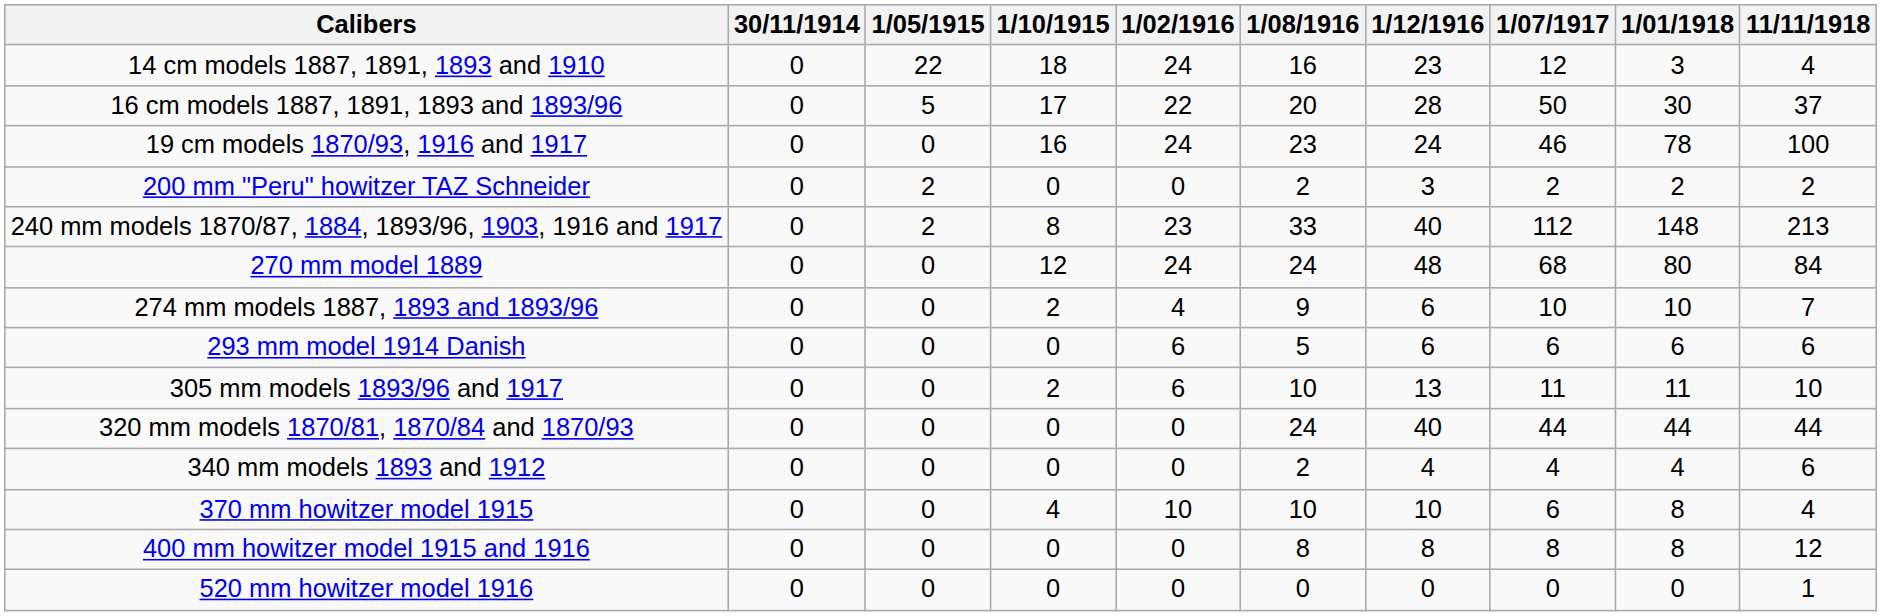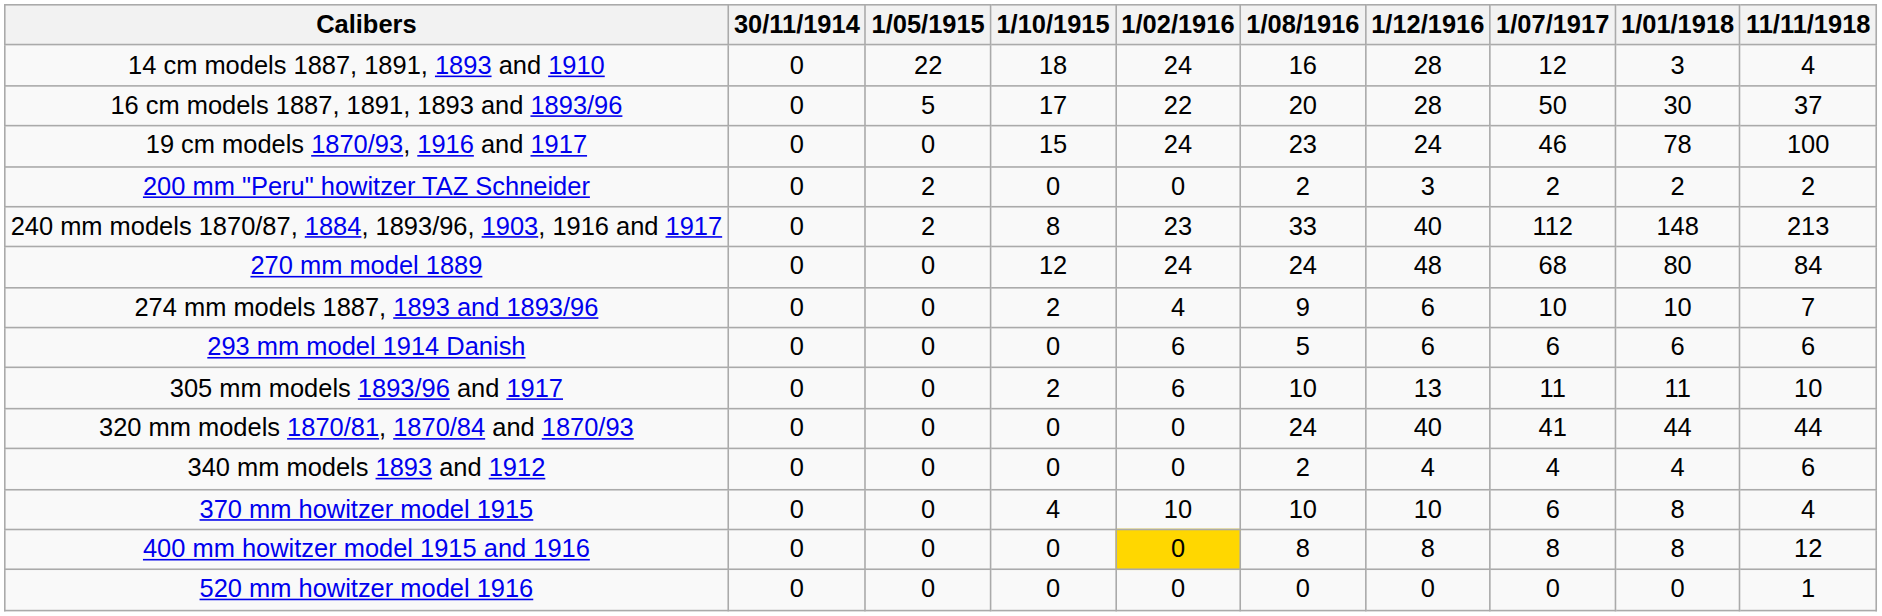14 cm models 1887, 1891, 1893 and 1910 | 1/12/1916: 23 -> 28
19 cm models 1870/93, 1916 and 1917 | 1/10/1915: 16 -> 15
320 mm models 1870/81, 1870/84 and 1870/93 | 1/07/1917: 44 -> 41
400 mm howitzer model 1915 and 1916 | 1/02/1916: no background -> gold background
